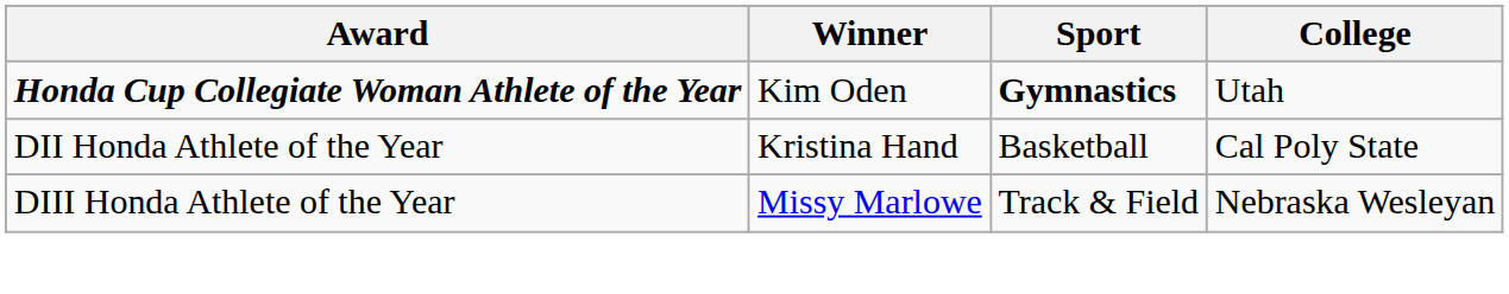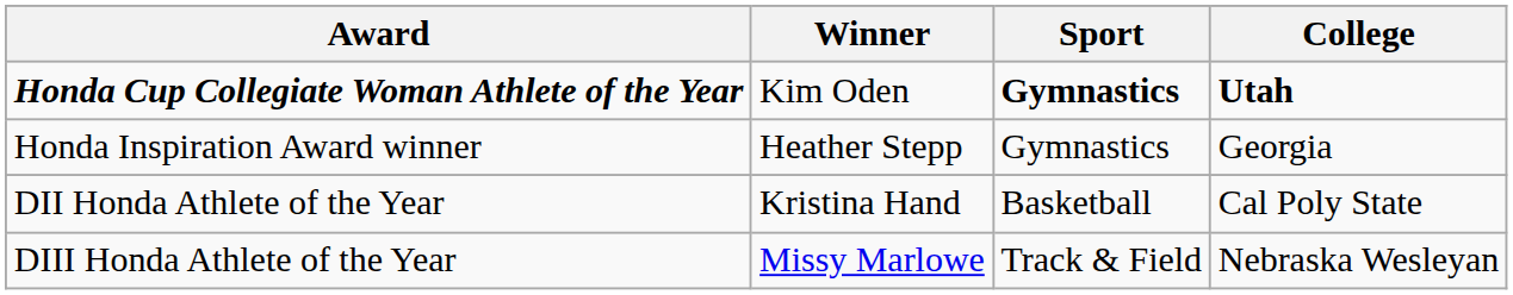Honda Cup Collegiate Woman Athlete of the Year | College: normal -> bold
+ row: Honda Inspiration Award winner | Heather Stepp | Gymnastics | Georgia
